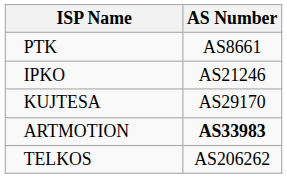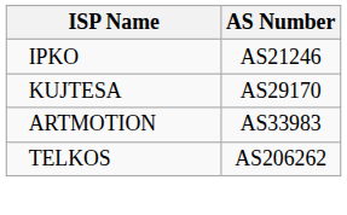- row: PTK | AS8661
ARTMOTION | AS Number: bold -> normal
